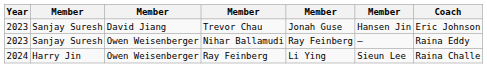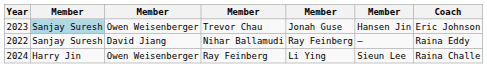Trevor Chau | column 2: no background -> lightblue background
Trevor Chau | column 3: David Jiang -> Owen Weisenberger
Nihar Ballamudi | Year: 2023 -> 2022
Nihar Ballamudi | column 3: Owen Weisenberger -> David Jiang
